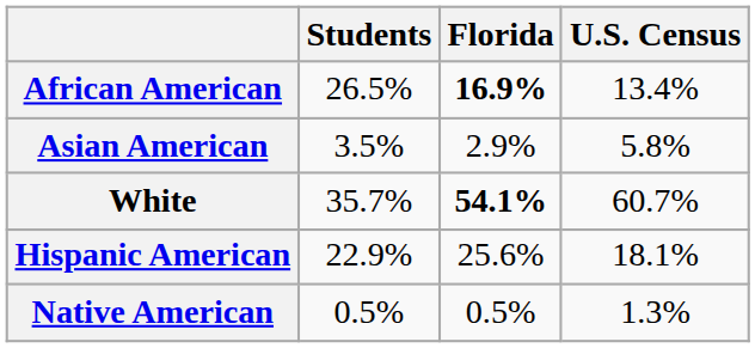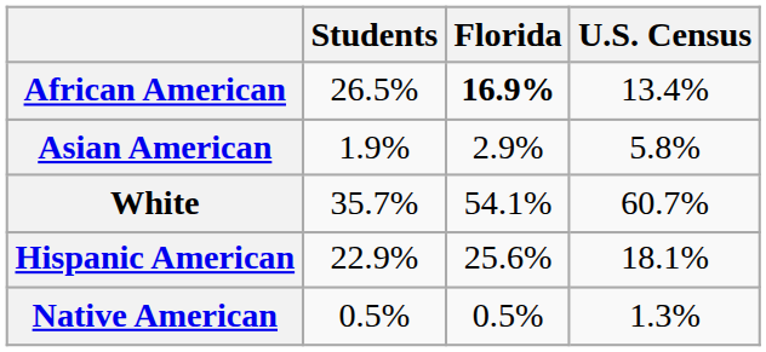Asian American | Students: 3.5% -> 1.9%
White | Florida: bold -> normal
